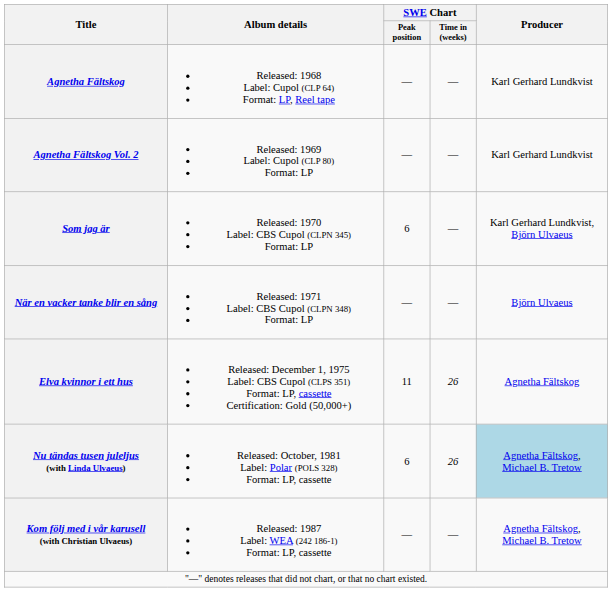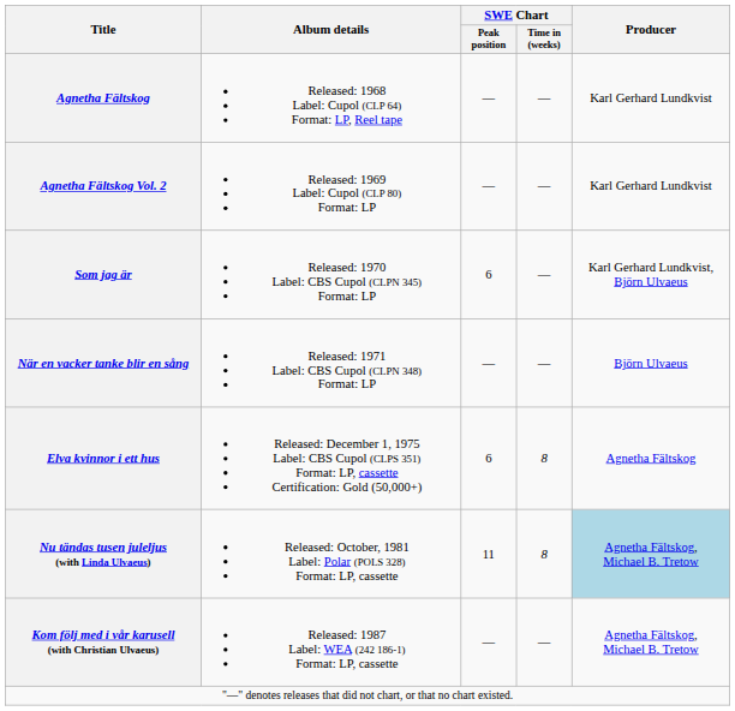Elva kvinnor i ett hus | SWE Chart / Peak position: 11 -> 6
Elva kvinnor i ett hus | SWE Chart / Time in (weeks): 26 -> 8
Nu tändas tusen juleljus (with Linda Ulvaeus) | SWE Chart / Peak position: 6 -> 11
Nu tändas tusen juleljus (with Linda Ulvaeus) | SWE Chart / Time in (weeks): 26 -> 8
